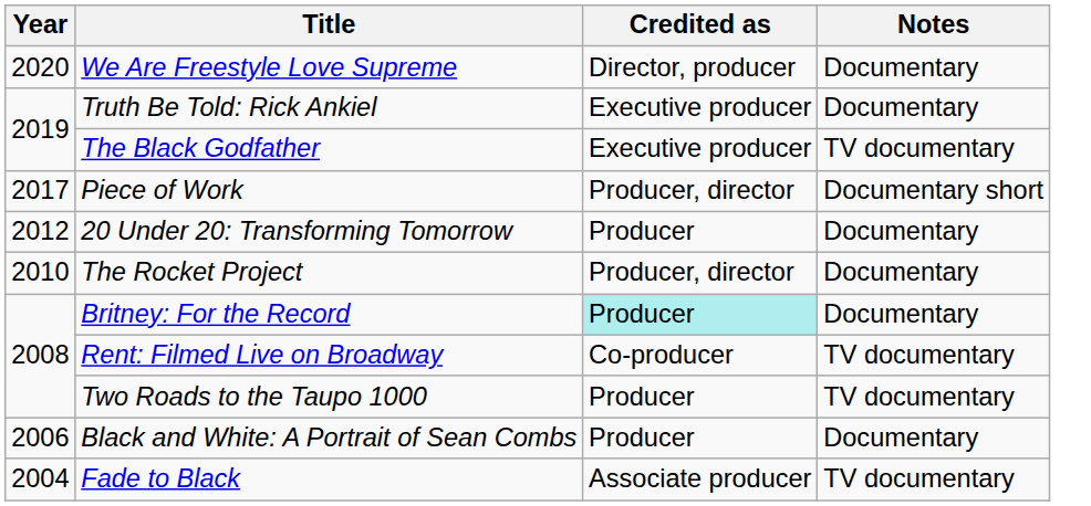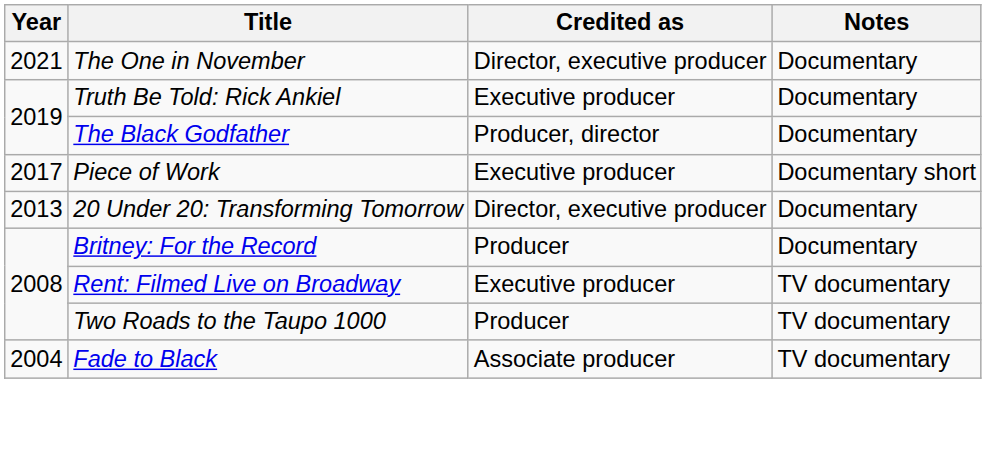+ row: 2021 | The One in November | Director, executive producer | Documentary
- row: 2020 | We Are Freestyle Love Supreme | Director, producer | Documentary
The Black Godfather | Credited as: Executive producer -> Producer, director
The Black Godfather | Notes: TV documentary -> Documentary
Piece of Work | Credited as: Producer, director -> Executive producer
20 Under 20: Transforming Tomorrow | Year: 2012 -> 2013
20 Under 20: Transforming Tomorrow | Credited as: Producer -> Director, executive producer
- row: 2010 | The Rocket Project | Producer, director | Documentary
Britney: For the Record | Credited as: paleturquoise background -> no background
Rent: Filmed Live on Broadway | Credited as: Co-producer -> Executive producer
- row: 2006 | Black and White: A Portrait of Sean Combs | Producer | Documentary
